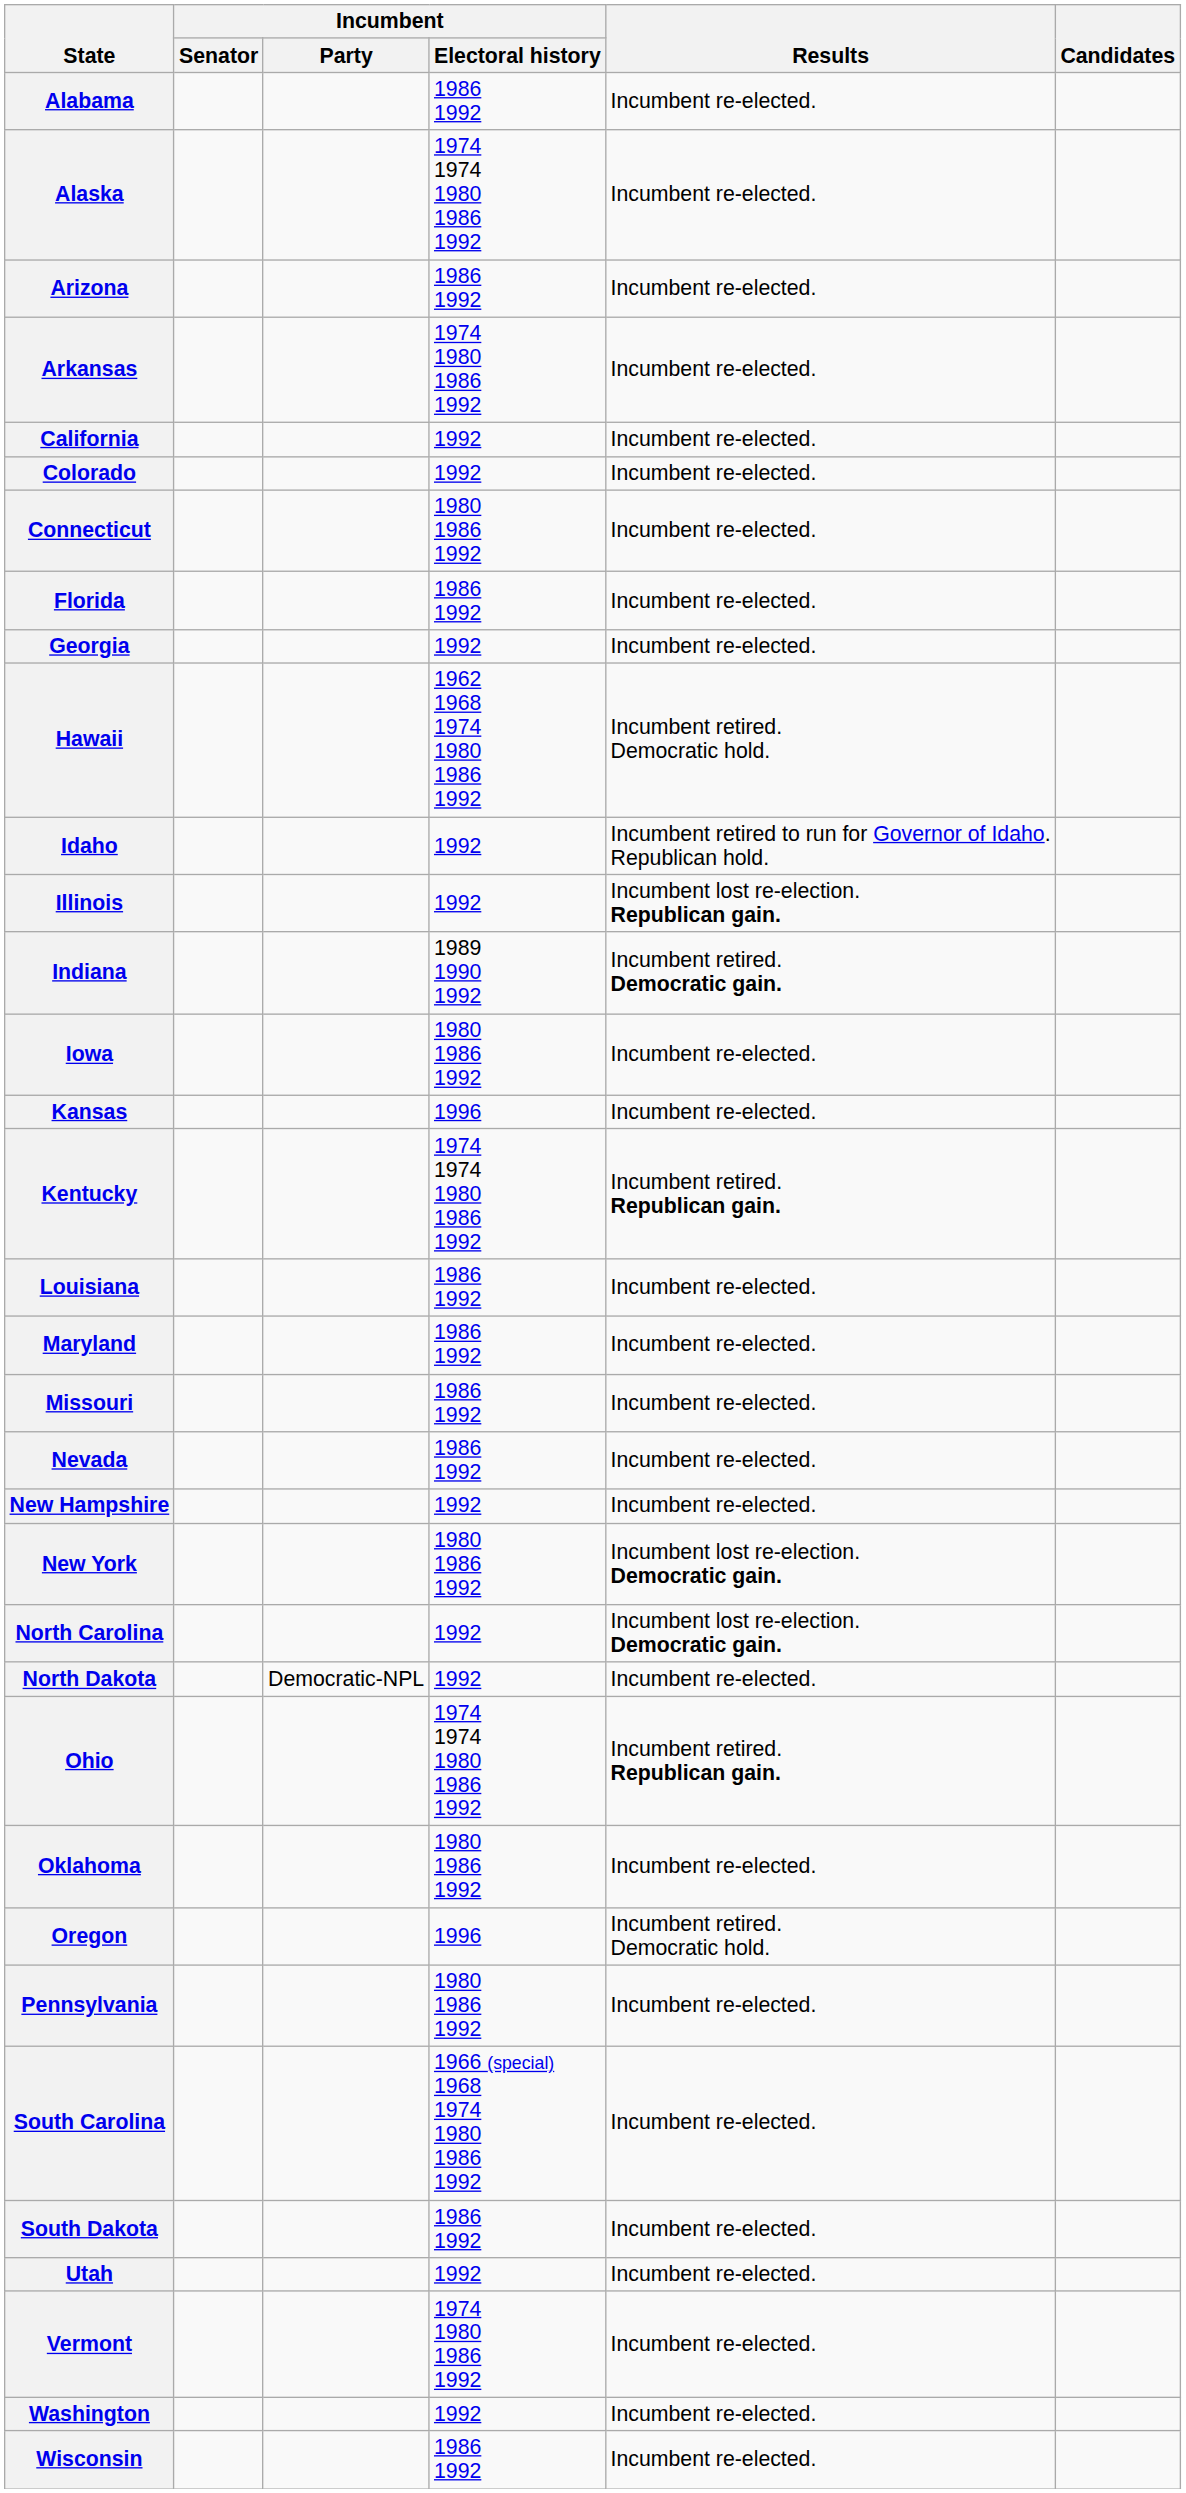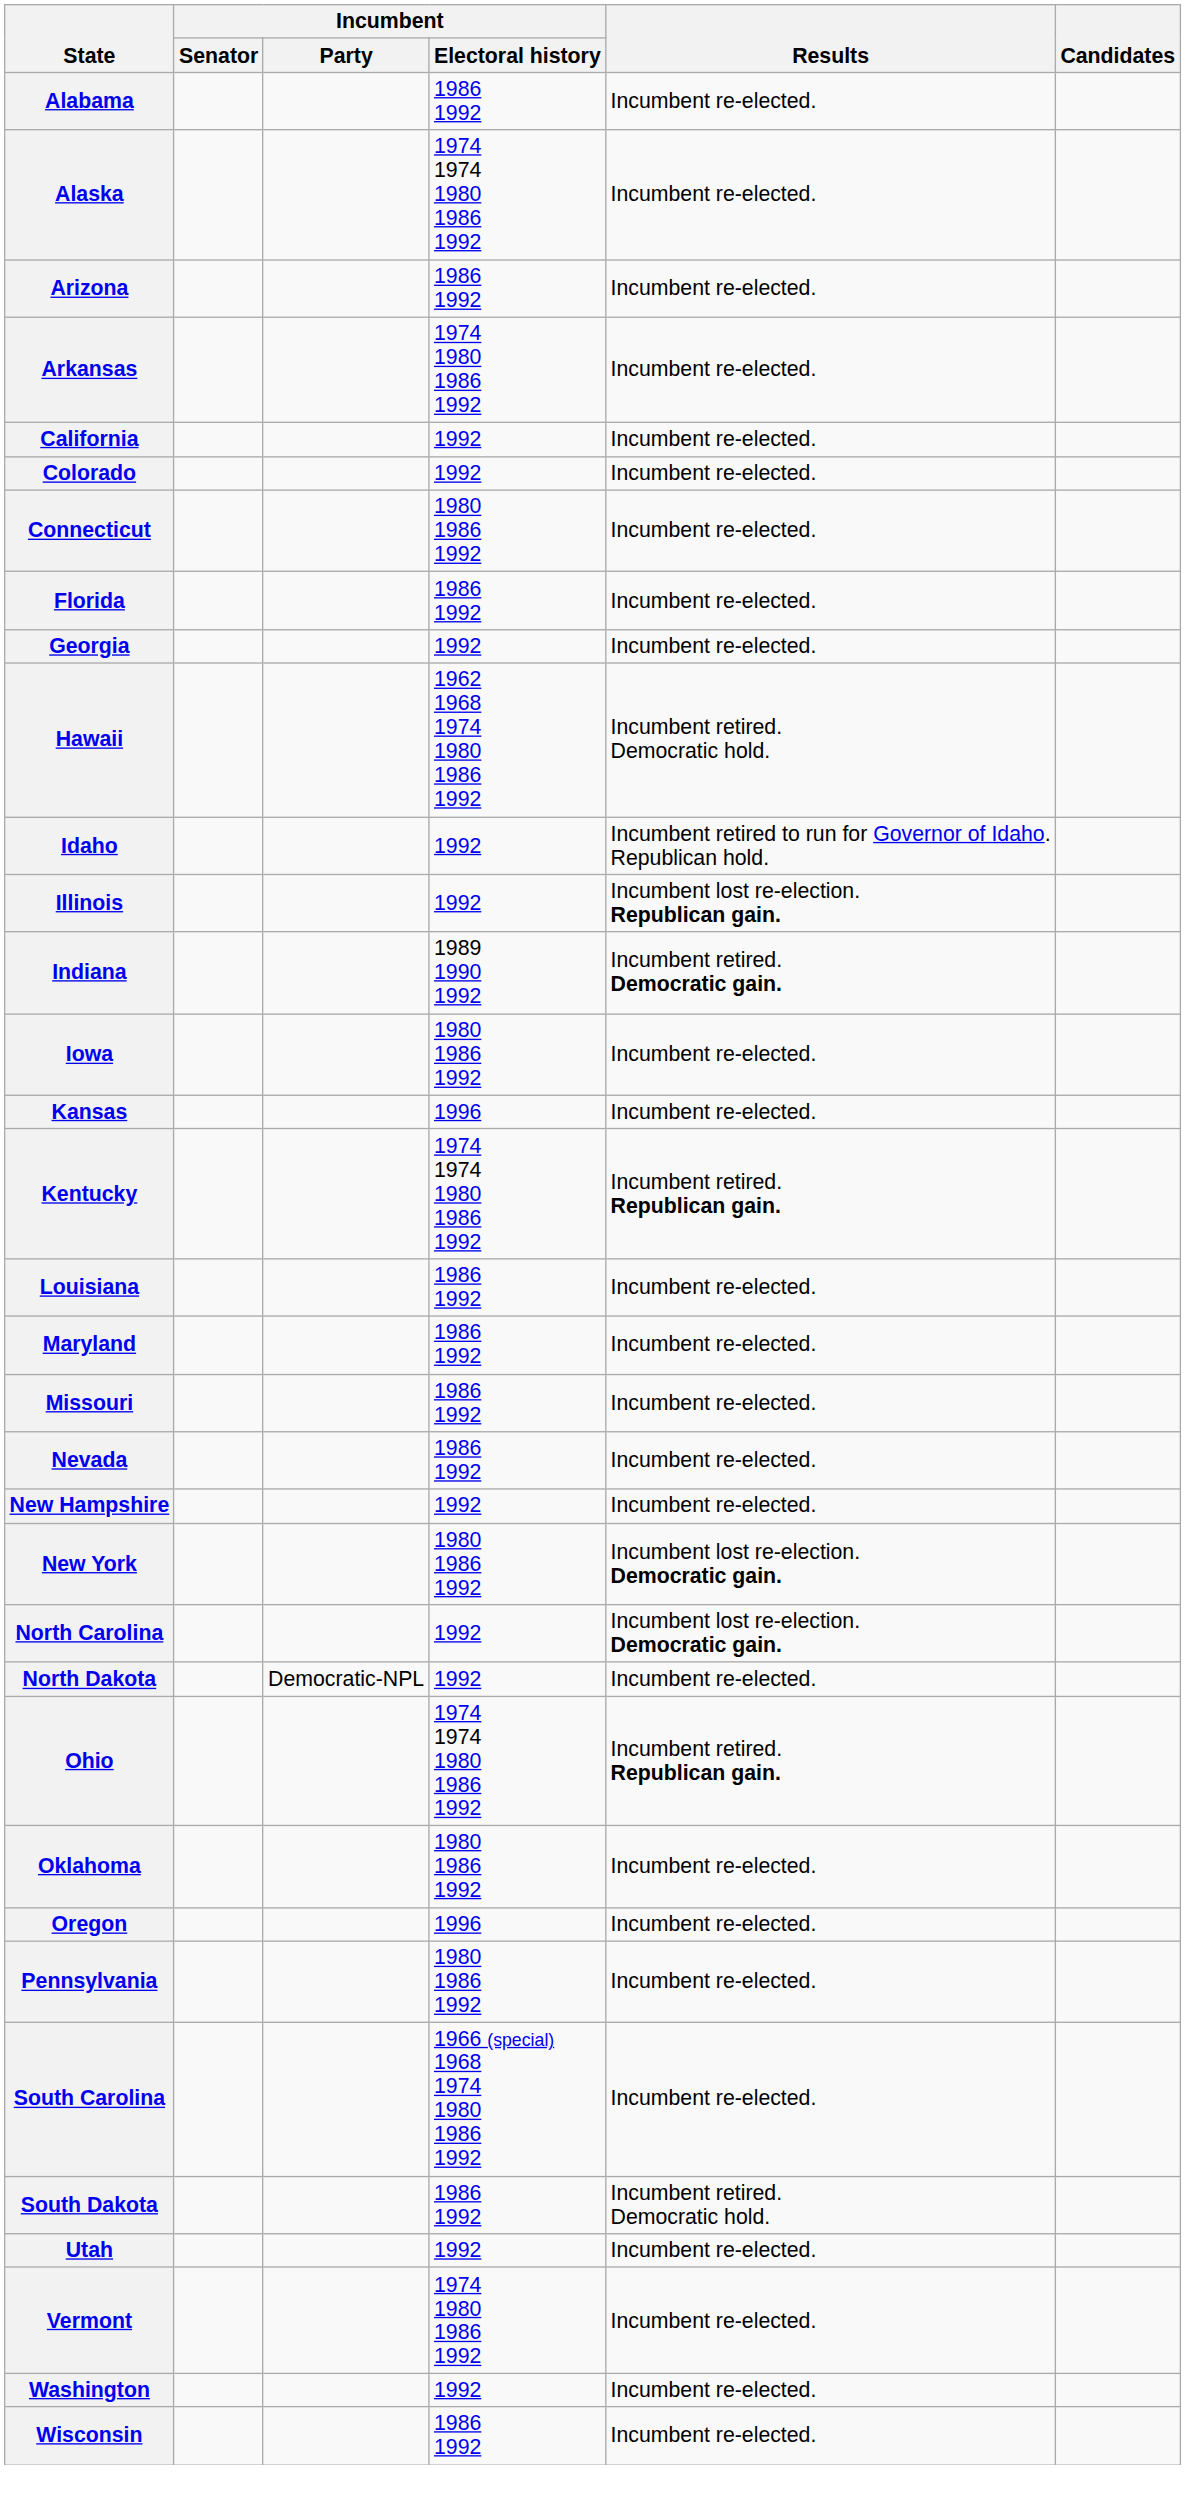Oregon | Results: Incumbent retired. Democratic hold. -> Incumbent re-elected.
South Dakota | Results: Incumbent re-elected. -> Incumbent retired. Democratic hold.
